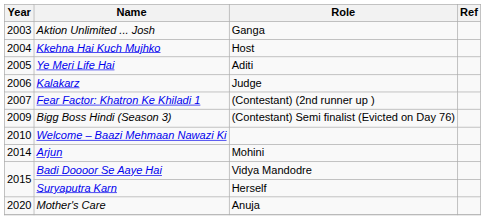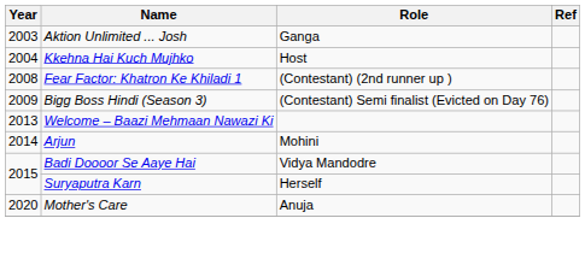- row: 2005 | Ye Meri Life Hai | Aditi
- row: 2006 | Kalakarz | Judge
Fear Factor: Khatron Ke Khiladi 1 | Year: 2007 -> 2008
Welcome – Baazi Mehmaan Nawazi Ki | Year: 2010 -> 2013
